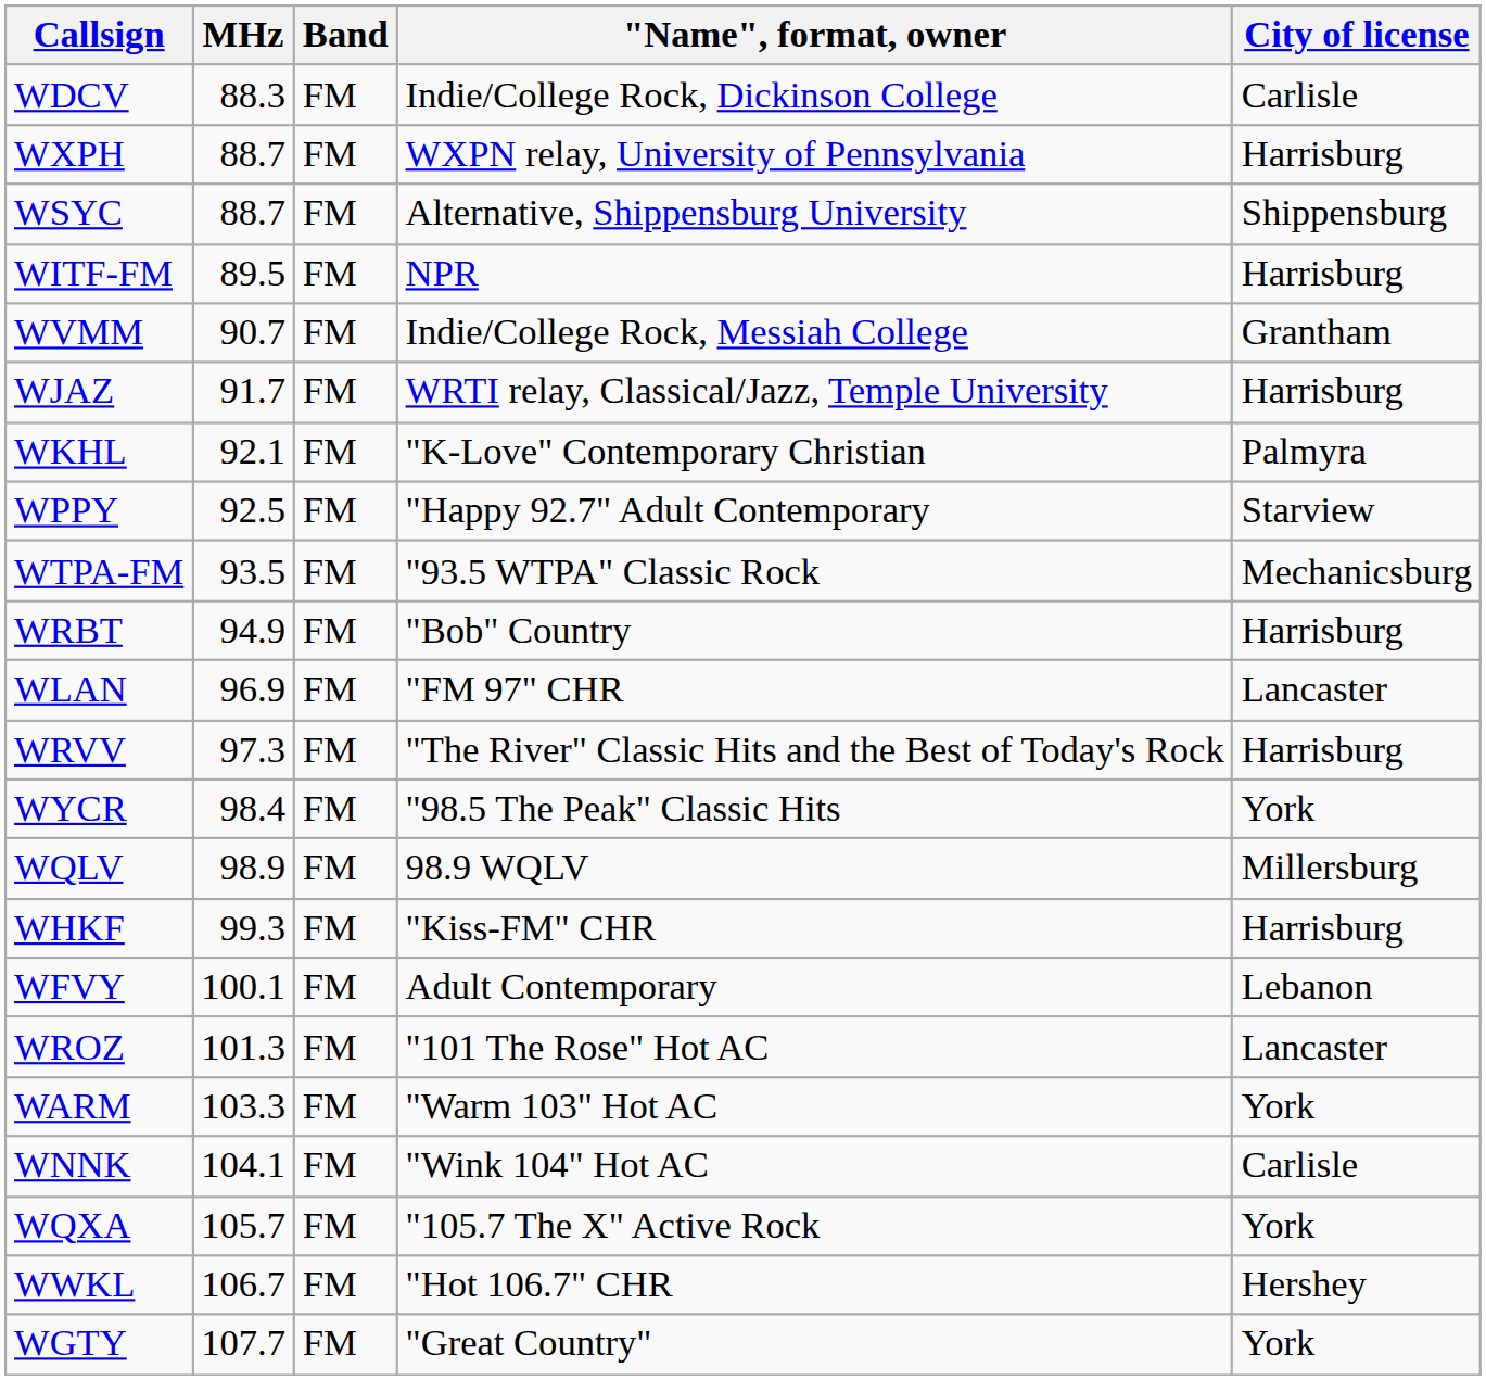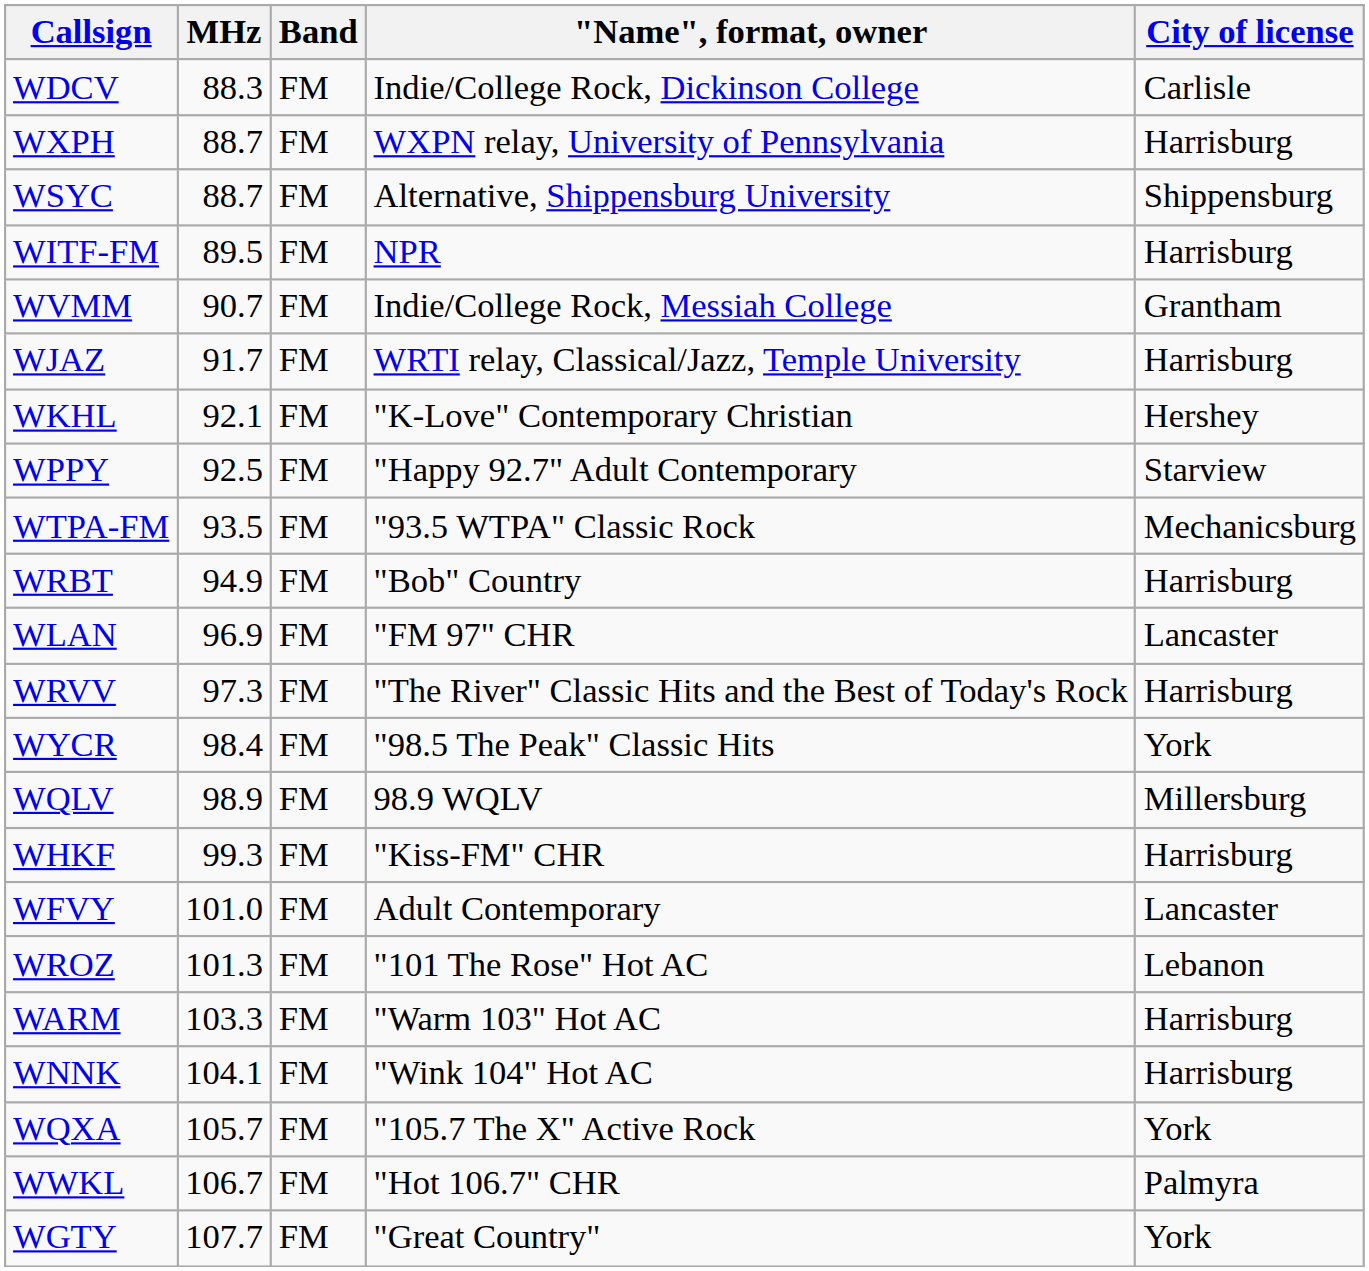WKHL | City of license: Palmyra -> Hershey
WFVY | MHz: 100.1 -> 101.0
WFVY | City of license: Lebanon -> Lancaster
WROZ | City of license: Lancaster -> Lebanon
WARM | City of license: York -> Harrisburg
WNNK | City of license: Carlisle -> Harrisburg
WWKL | City of license: Hershey -> Palmyra
